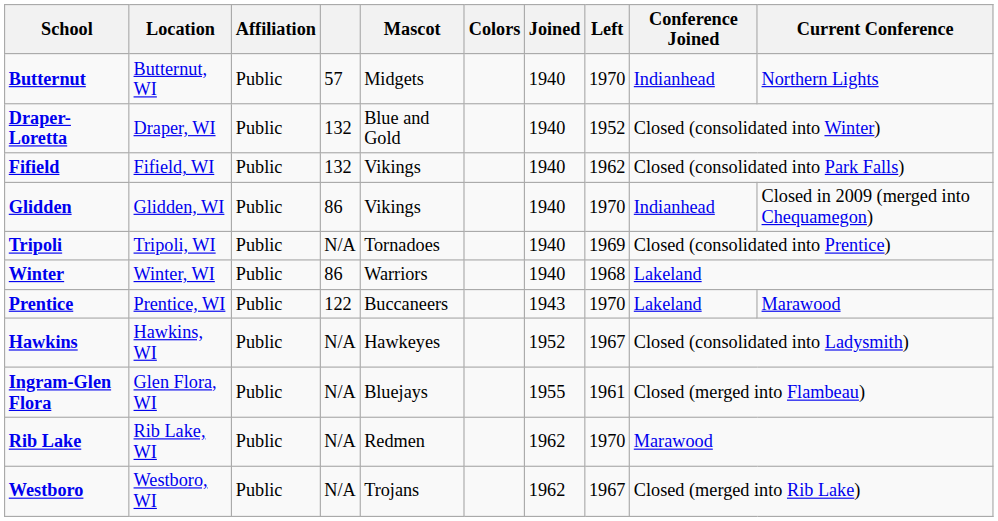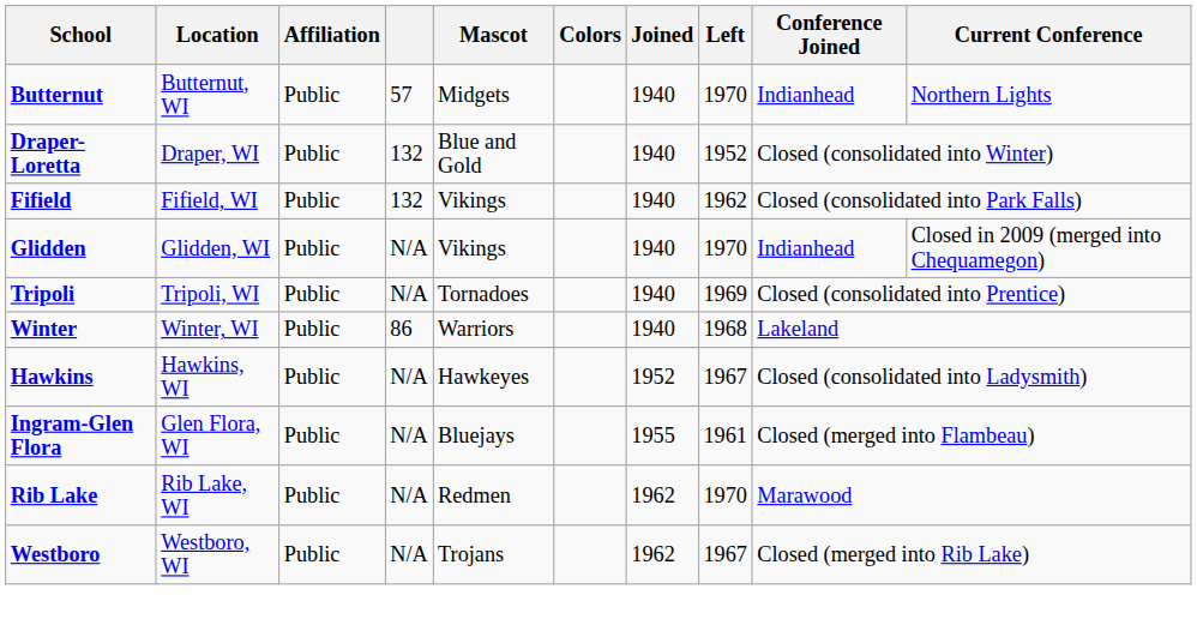Glidden | column 4: 86 -> N/A
- row: Prentice | Prentice, WI | Public | 122 | Buccaneers | 1943 | 1970 | Lakeland | Marawood
